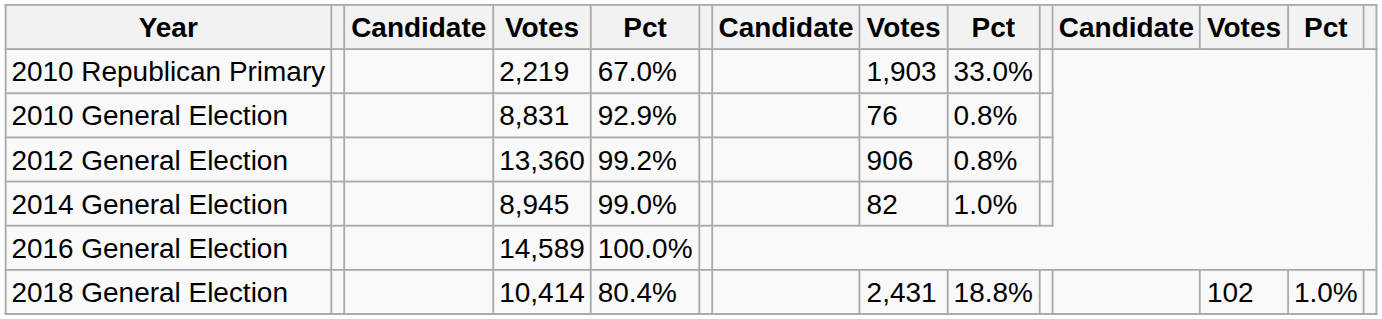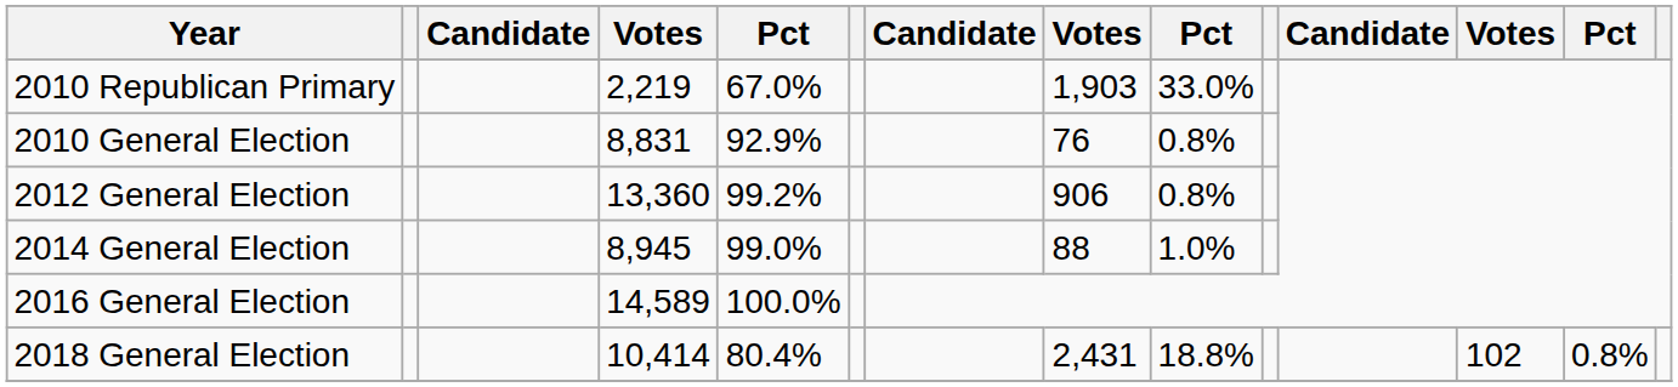2014 General Election | column 8: 82 -> 88
2018 General Election | column 13: 1.0% -> 0.8%
